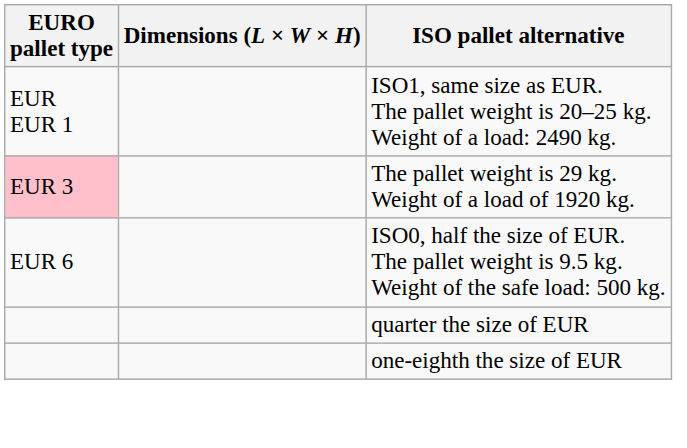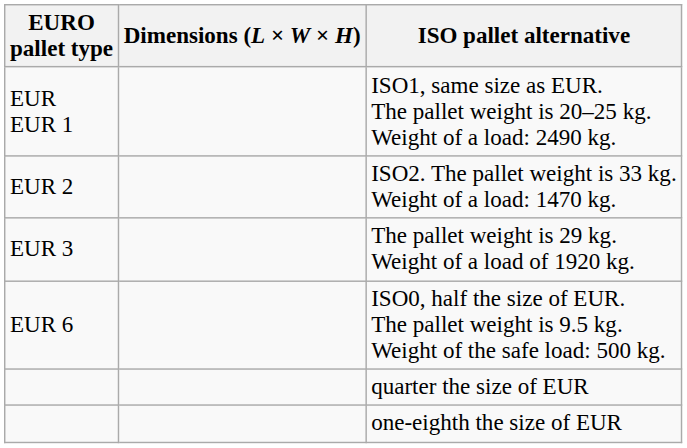+ row: EUR 2 | ISO2. The pallet weight is 33 kg. Weight of a load: 1470 kg.
The pallet weight is 29 kg. Weight of a load of 1920 kg. | EURO pallet type: pink background -> no background
